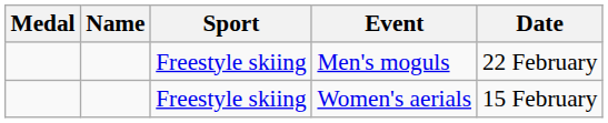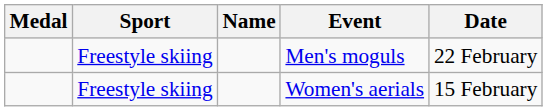columns swapped: Name <-> Sport
